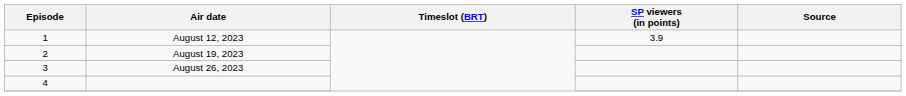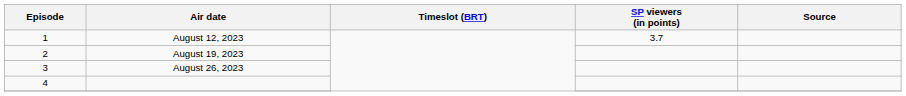August 12, 2023 | SP viewers (in points): 3.9 -> 3.7
